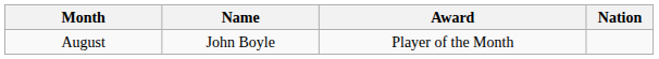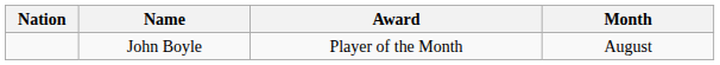columns swapped: Nation <-> Month
